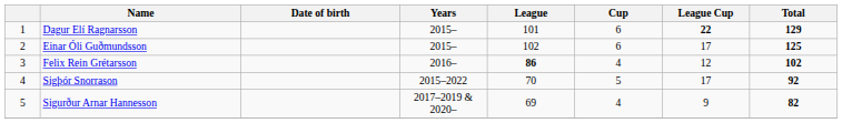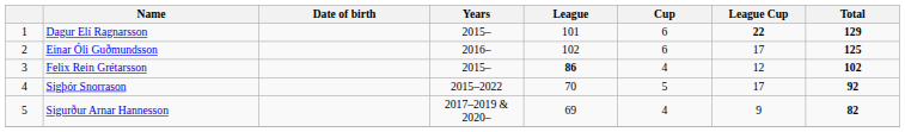Einar Óli Guðmundsson | Years: 2015– -> 2016–
Felix Rein Grétarsson | Years: 2016– -> 2015–
